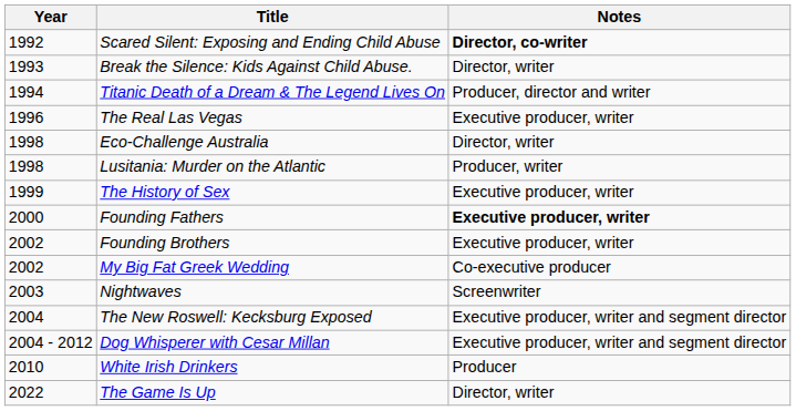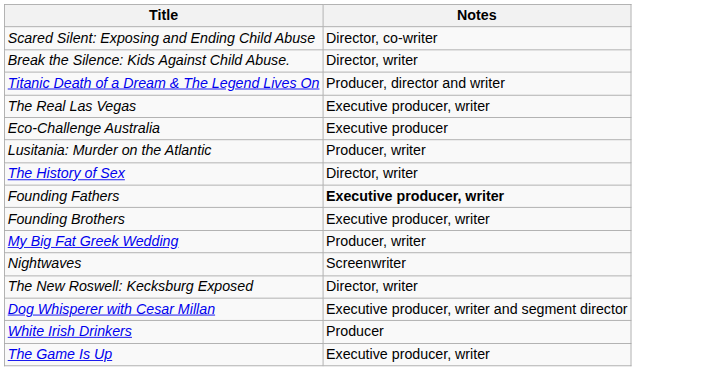- column: Year | 1992 | 1993 | 1994 | 1996 | 1998 | 1998 | 1999 | 2000 | 2002 | 2002 | 2003 | 2004 | 2004 - 2012 | 2010 | 2022
Scared Silent: Exposing and Ending Child Abuse | Notes: bold -> normal
Eco-Challenge Australia | Notes: Director, writer -> Executive producer
The History of Sex | Notes: Executive producer, writer -> Director, writer
My Big Fat Greek Wedding | Notes: Co-executive producer -> Producer, writer
The New Roswell: Kecksburg Exposed | Notes: Executive producer, writer and segment director -> Director, writer
The Game Is Up | Notes: Director, writer -> Executive producer, writer
